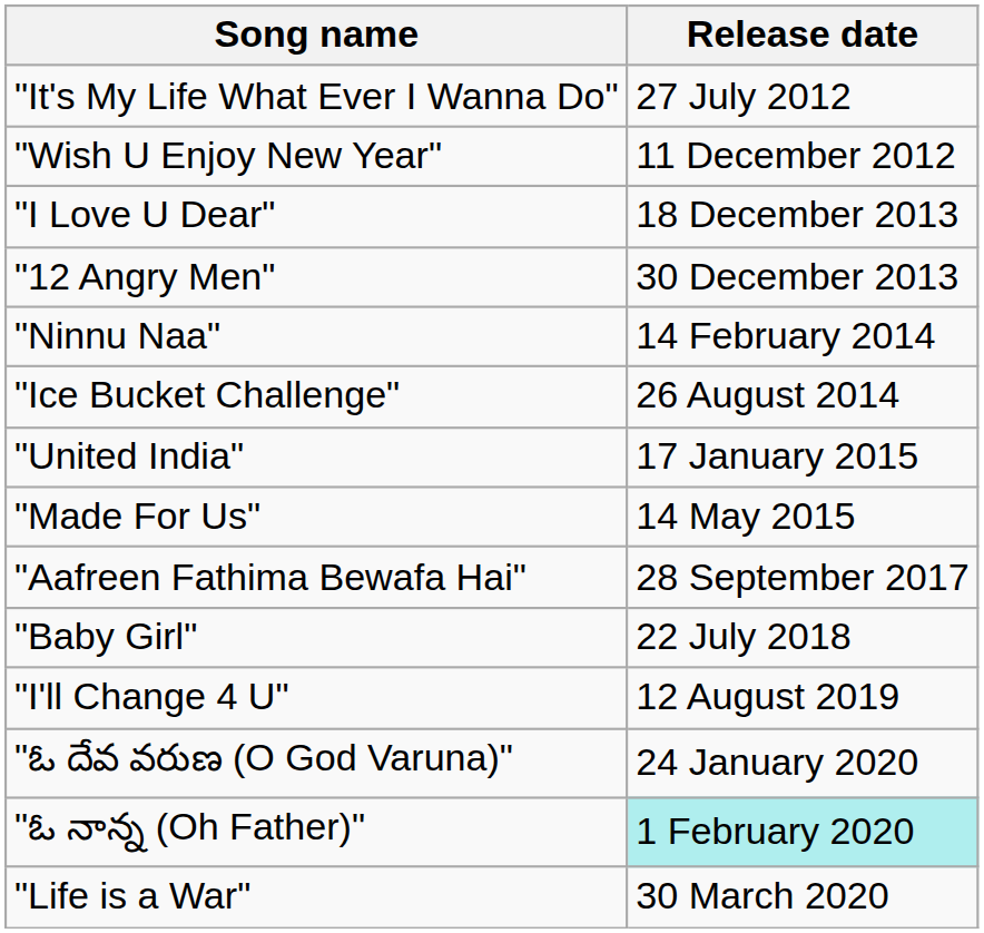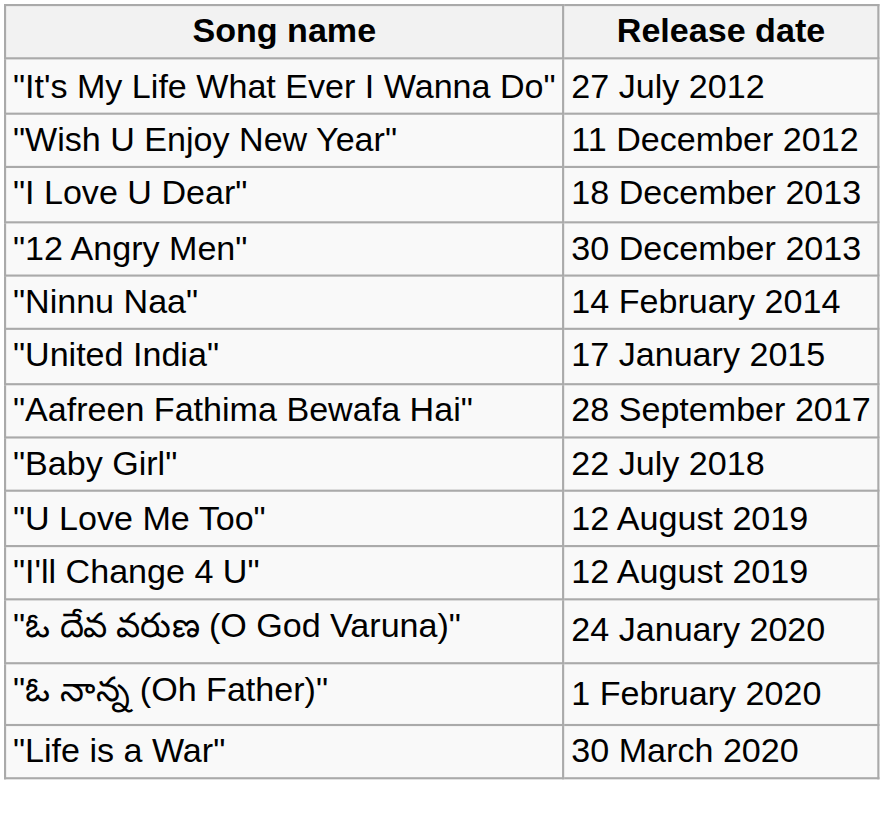- row: "Ice Bucket Challenge" | 26 August 2014
- row: "Made For Us" | 14 May 2015
+ row: "U Love Me Too" | 12 August 2019
"ఓ నాన్న (Oh Father)" | Release date: paleturquoise background -> no background
